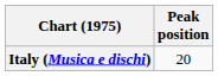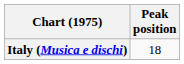Italy (Musica e dischi) | Peak position: 20 -> 18
